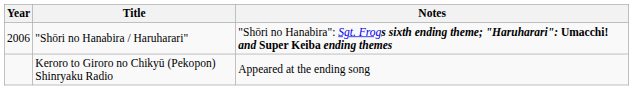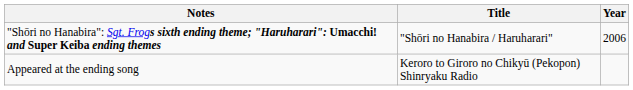columns swapped: Year <-> Notes
